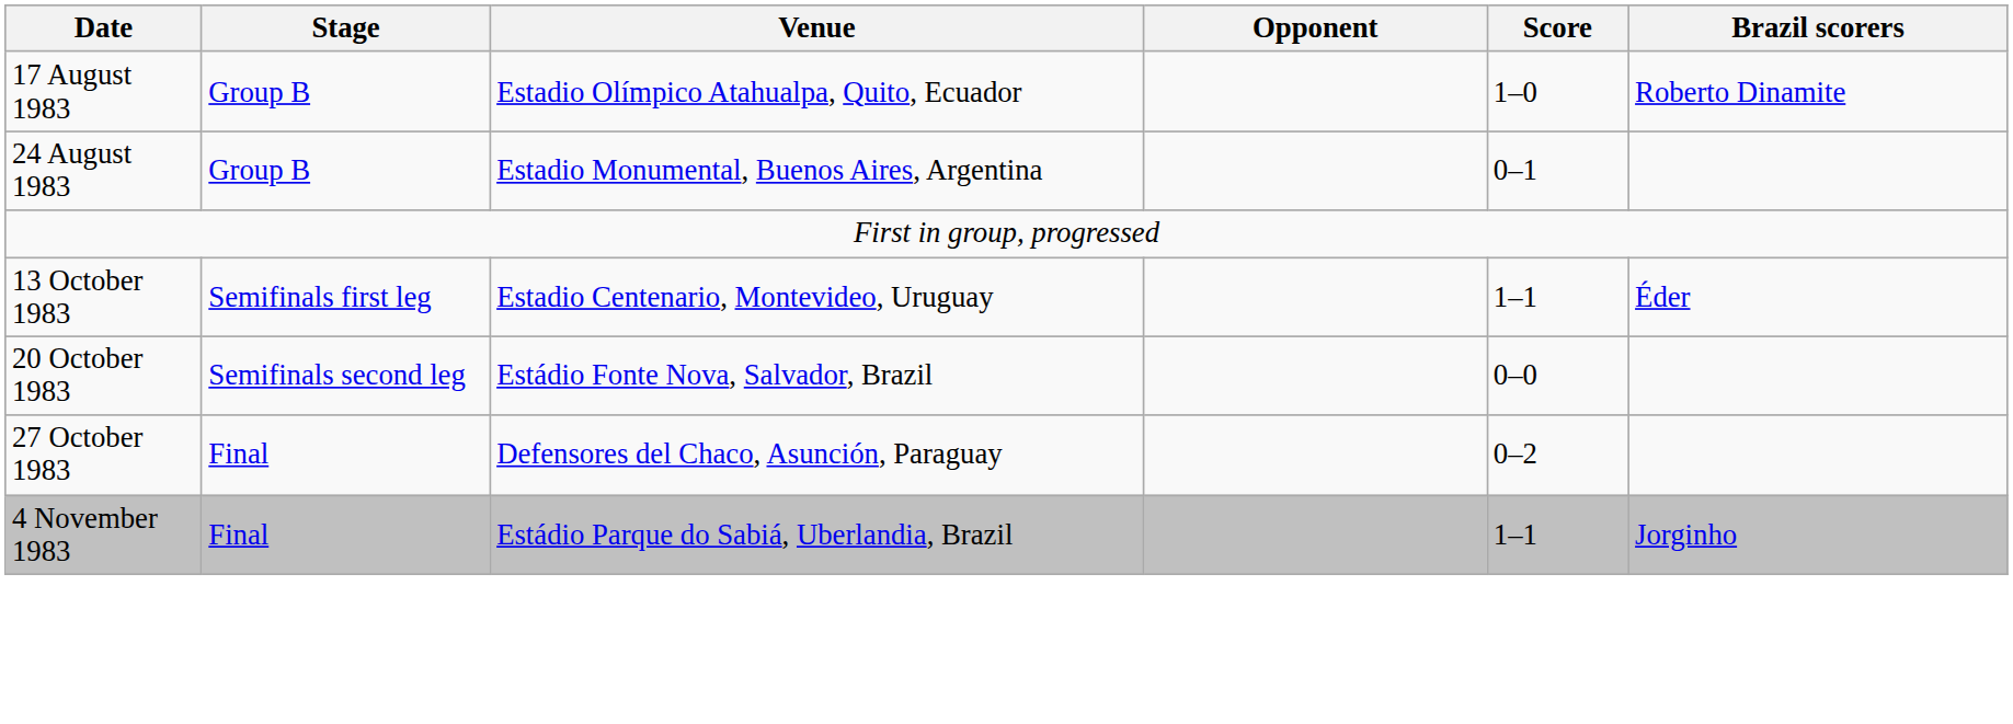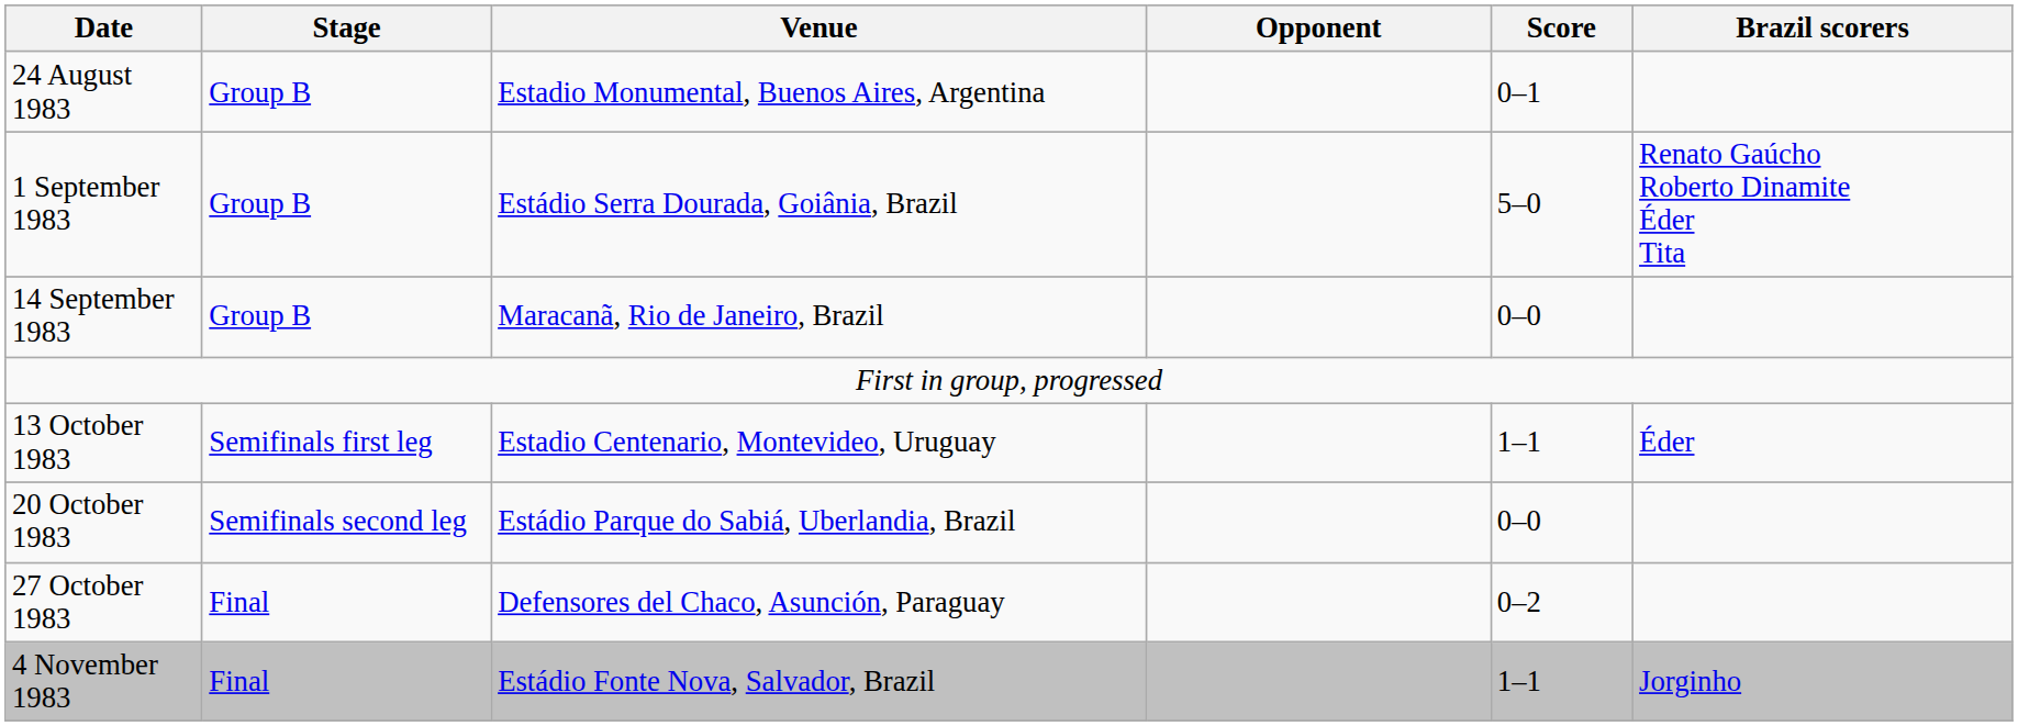- row: 17 August 1983 | Group B | Estadio Olímpico Atahualpa, Quito, Ecuador | 1–0 | Roberto Dinamite
+ row: 1 September 1983 | Group B | Estádio Serra Dourada, Goiânia, Brazil | 5–0 | Renato Gaúcho Roberto Dinamite Éder Tita
+ row: 14 September 1983 | Group B | Maracanã, Rio de Janeiro, Brazil | 0–0
20 October 1983 | Venue: Estádio Fonte Nova, Salvador, Brazil -> Estádio Parque do Sabiá, Uberlandia, Brazil
4 November 1983 | Venue: Estádio Parque do Sabiá, Uberlandia, Brazil -> Estádio Fonte Nova, Salvador, Brazil
